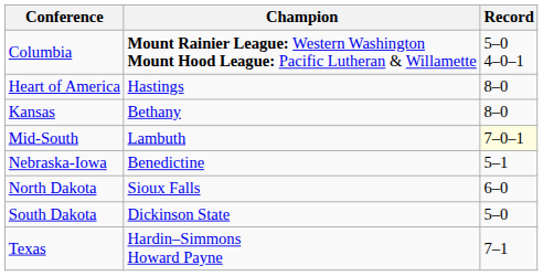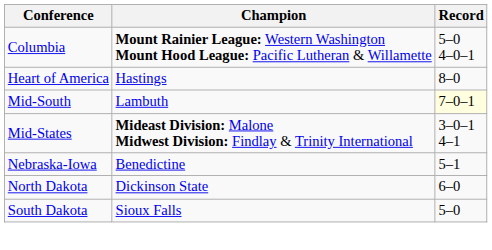- row: Kansas | Bethany | 8–0
+ row: Mid-States | Mideast Division: Malone Midwest Division: Findlay & Trinity International | 3–0–1 4–1
North Dakota | Champion: Sioux Falls -> Dickinson State
South Dakota | Champion: Dickinson State -> Sioux Falls
- row: Texas | Hardin–Simmons Howard Payne | 7–1
